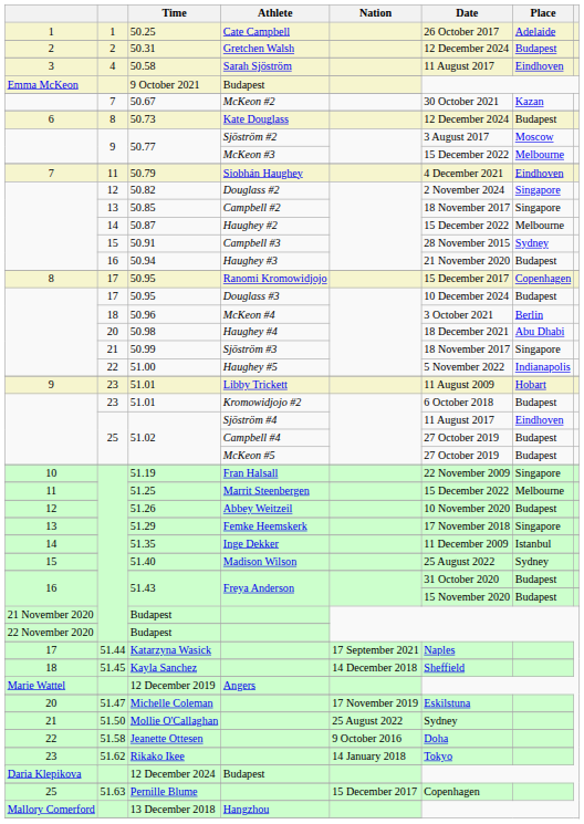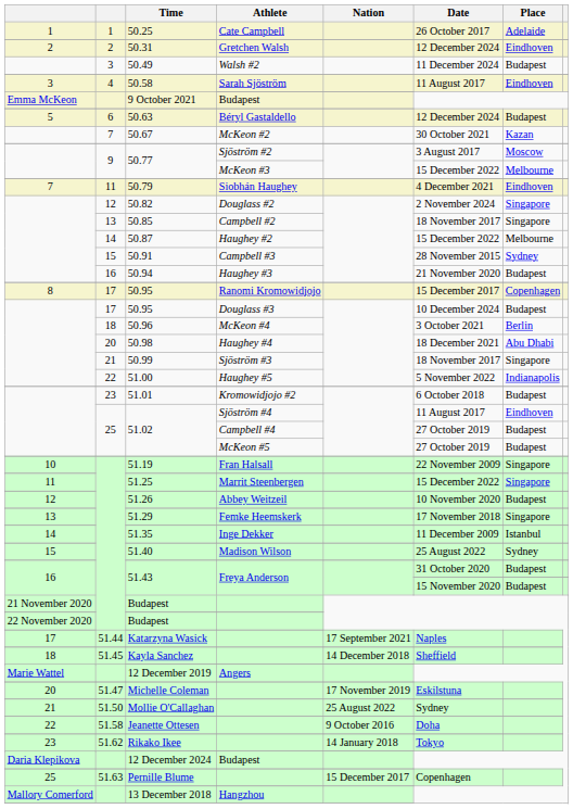50.31 | Place: Budapest -> Eindhoven
+ row: 3 | 50.49 | Walsh #2 | 11 December 2024 | Budapest
+ row: 5 | 6 | 50.63 | Béryl Gastaldello | 12 December 2024 | Budapest
- row: 6 | 8 | 50.73 | Kate Douglass | 12 December 2024 | Budapest
- row: 9 | 23 | 51.01 | Libby Trickett | 11 August 2009 | Hobart
51.25 | Place: Melbourne -> Singapore
